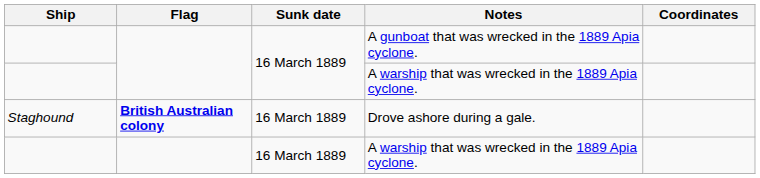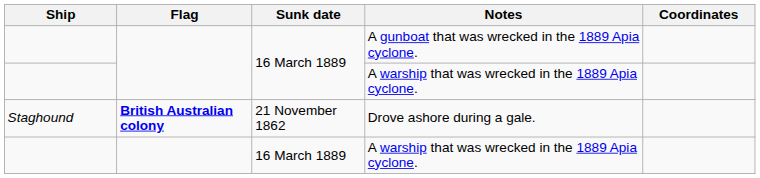Drove ashore during a gale. | Sunk date: 16 March 1889 -> 21 November 1862
